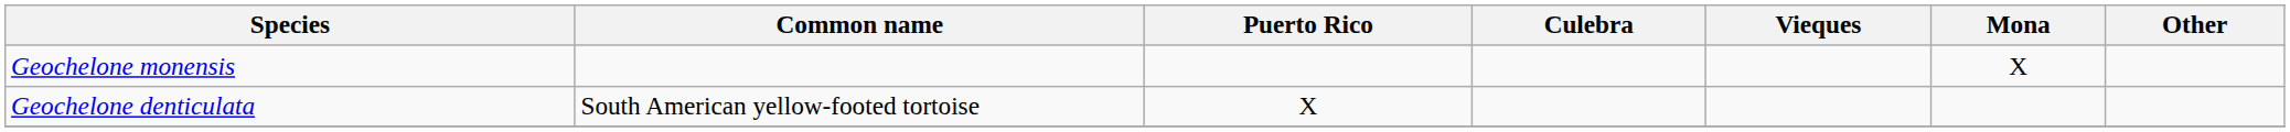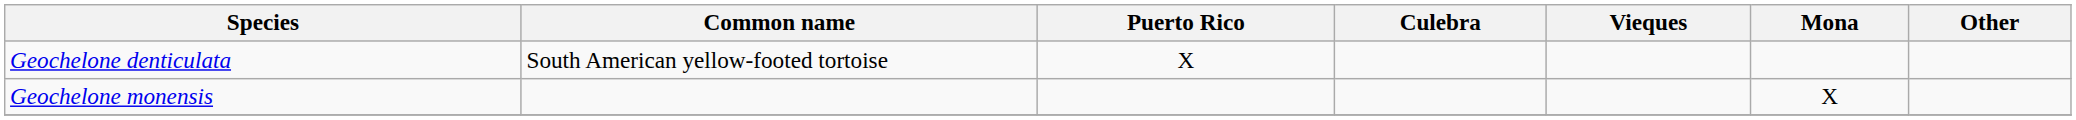rows swapped: Geochelone monensis <-> Geochelone denticulata
